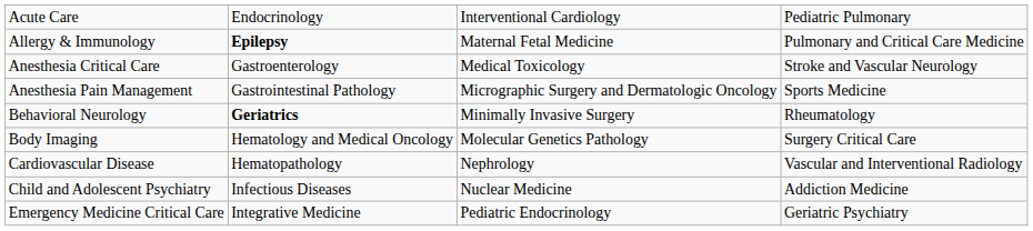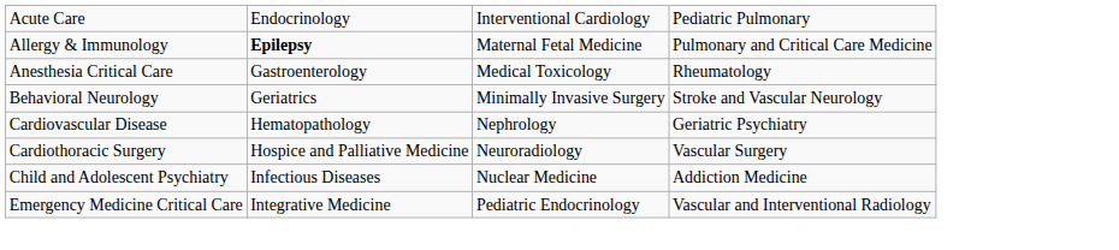Anesthesia Critical Care | column 4: Stroke and Vascular Neurology -> Rheumatology
- row: Anesthesia Pain Management | Gastrointestinal Pathology | Micrographic Surgery and Dermatologic Oncology | Sports Medicine
Behavioral Neurology | column 2: bold -> normal
Behavioral Neurology | column 4: Rheumatology -> Stroke and Vascular Neurology
- row: Body Imaging | Hematology and Medical Oncology | Molecular Genetics Pathology | Surgery Critical Care
Cardiovascular Disease | column 4: Vascular and Interventional Radiology -> Geriatric Psychiatry
+ row: Cardiothoracic Surgery | Hospice and Palliative Medicine | Neuroradiology | Vascular Surgery
Emergency Medicine Critical Care | column 4: Geriatric Psychiatry -> Vascular and Interventional Radiology
